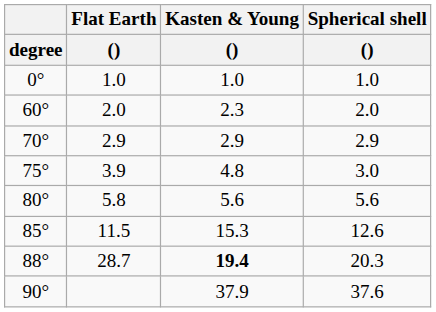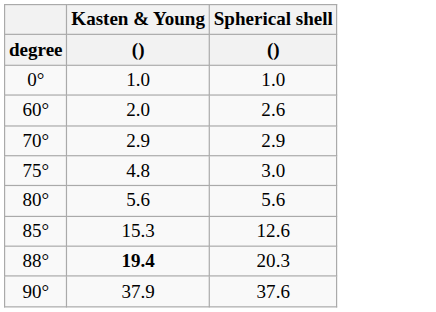- column: Flat Earth | () | 1.0 | 2.0 | 2.9 | 3.9 | 5.8 | 11.5 | 28.7
60° | Kasten & Young / (): 2.3 -> 2.0
60° | Spherical shell / (): 2.0 -> 2.6
